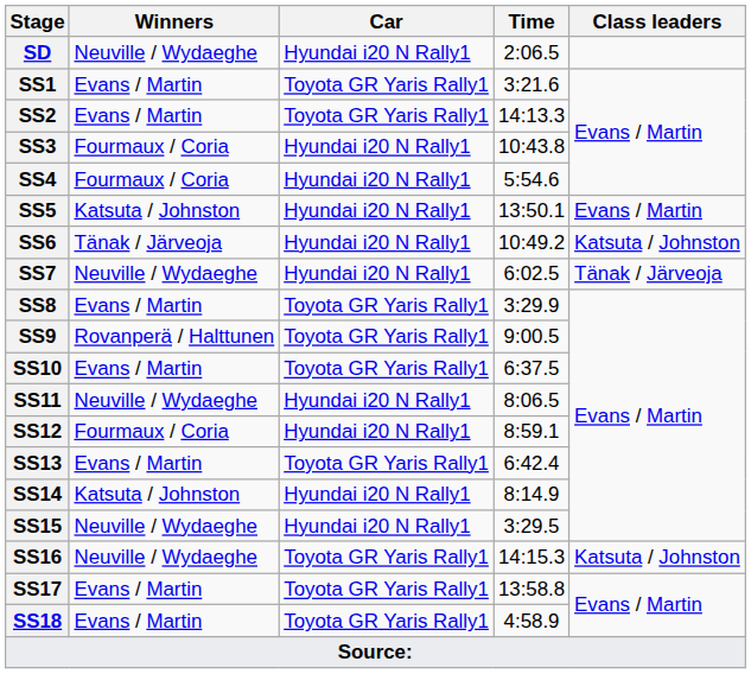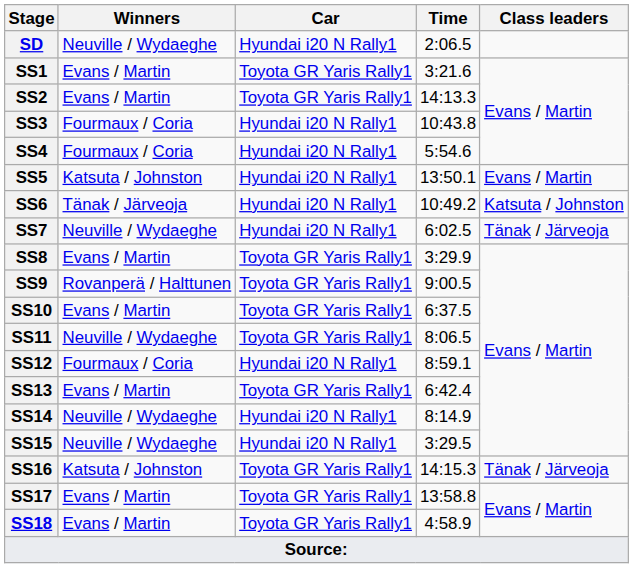SS11 | Car: Hyundai i20 N Rally1 -> Toyota GR Yaris Rally1
SS14 | Winners: Katsuta / Johnston -> Neuville / Wydaeghe
SS16 | Winners: Neuville / Wydaeghe -> Katsuta / Johnston
SS16 | Class leaders: Katsuta / Johnston -> Tänak / Järveoja
